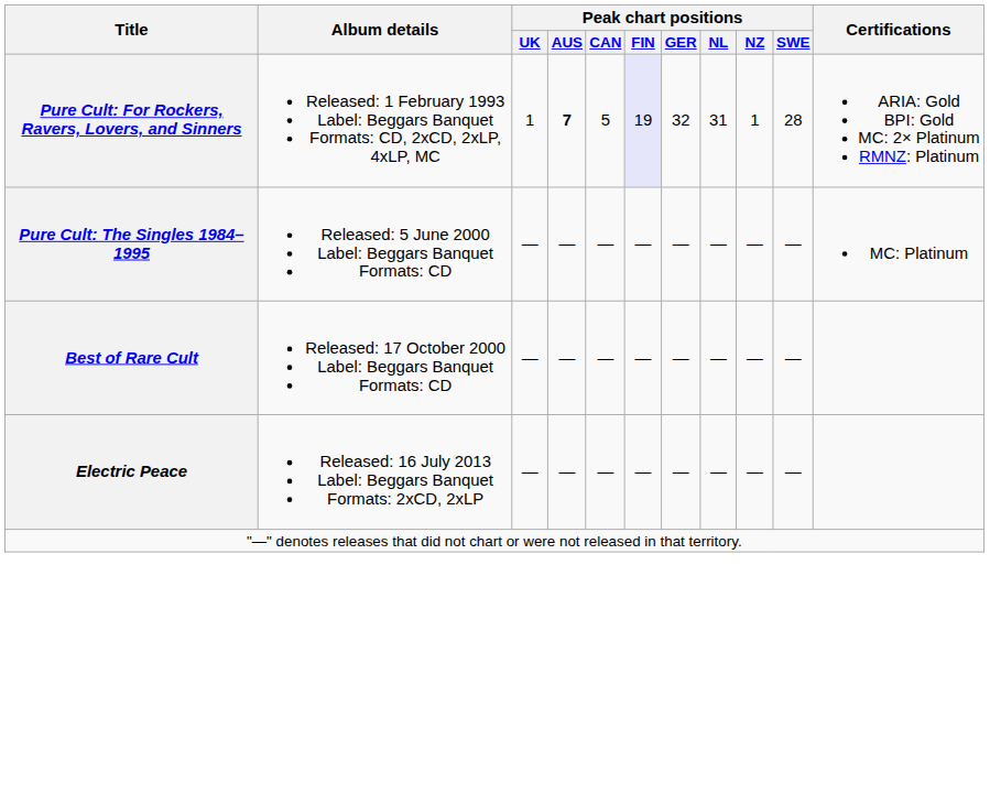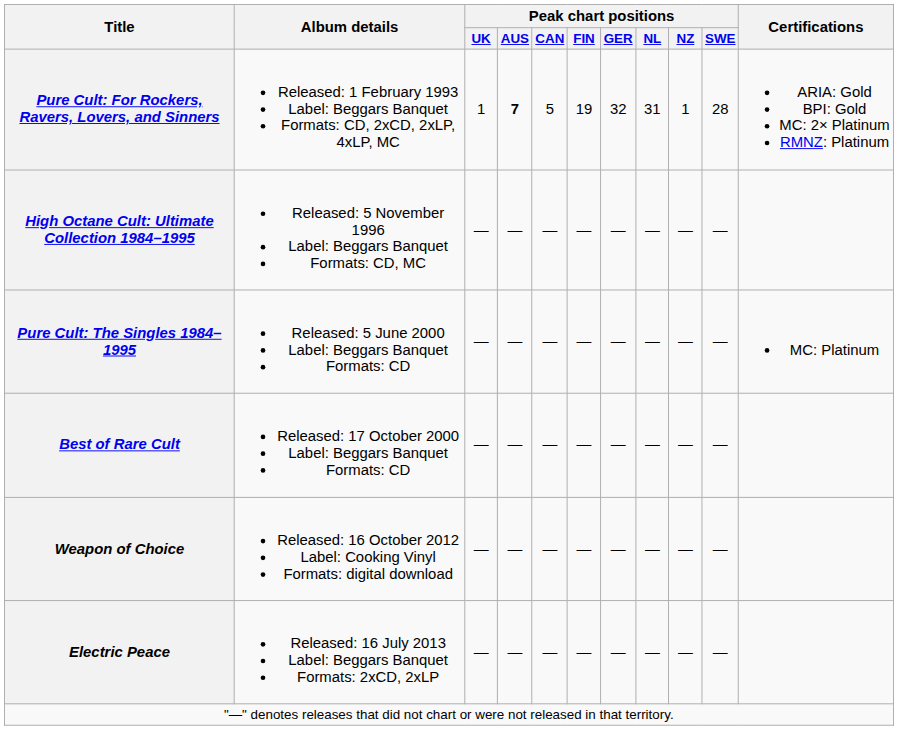Pure Cult: For Rockers, Ravers, Lovers, and Sinners | Peak chart positions / FIN: lavender background -> no background
+ row: High Octane Cult: Ultimate Collection 1984–1995 | Released: 5 November 1996 Label: Beggars Banquet Formats: CD, MC | — | — | — | — | — | — | — | —
+ row: Weapon of Choice | Released: 16 October 2012 Label: Cooking Vinyl Formats: digital download | — | — | — | — | — | — | — | —
